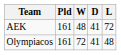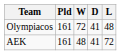rows swapped: AEK <-> Olympiacos
